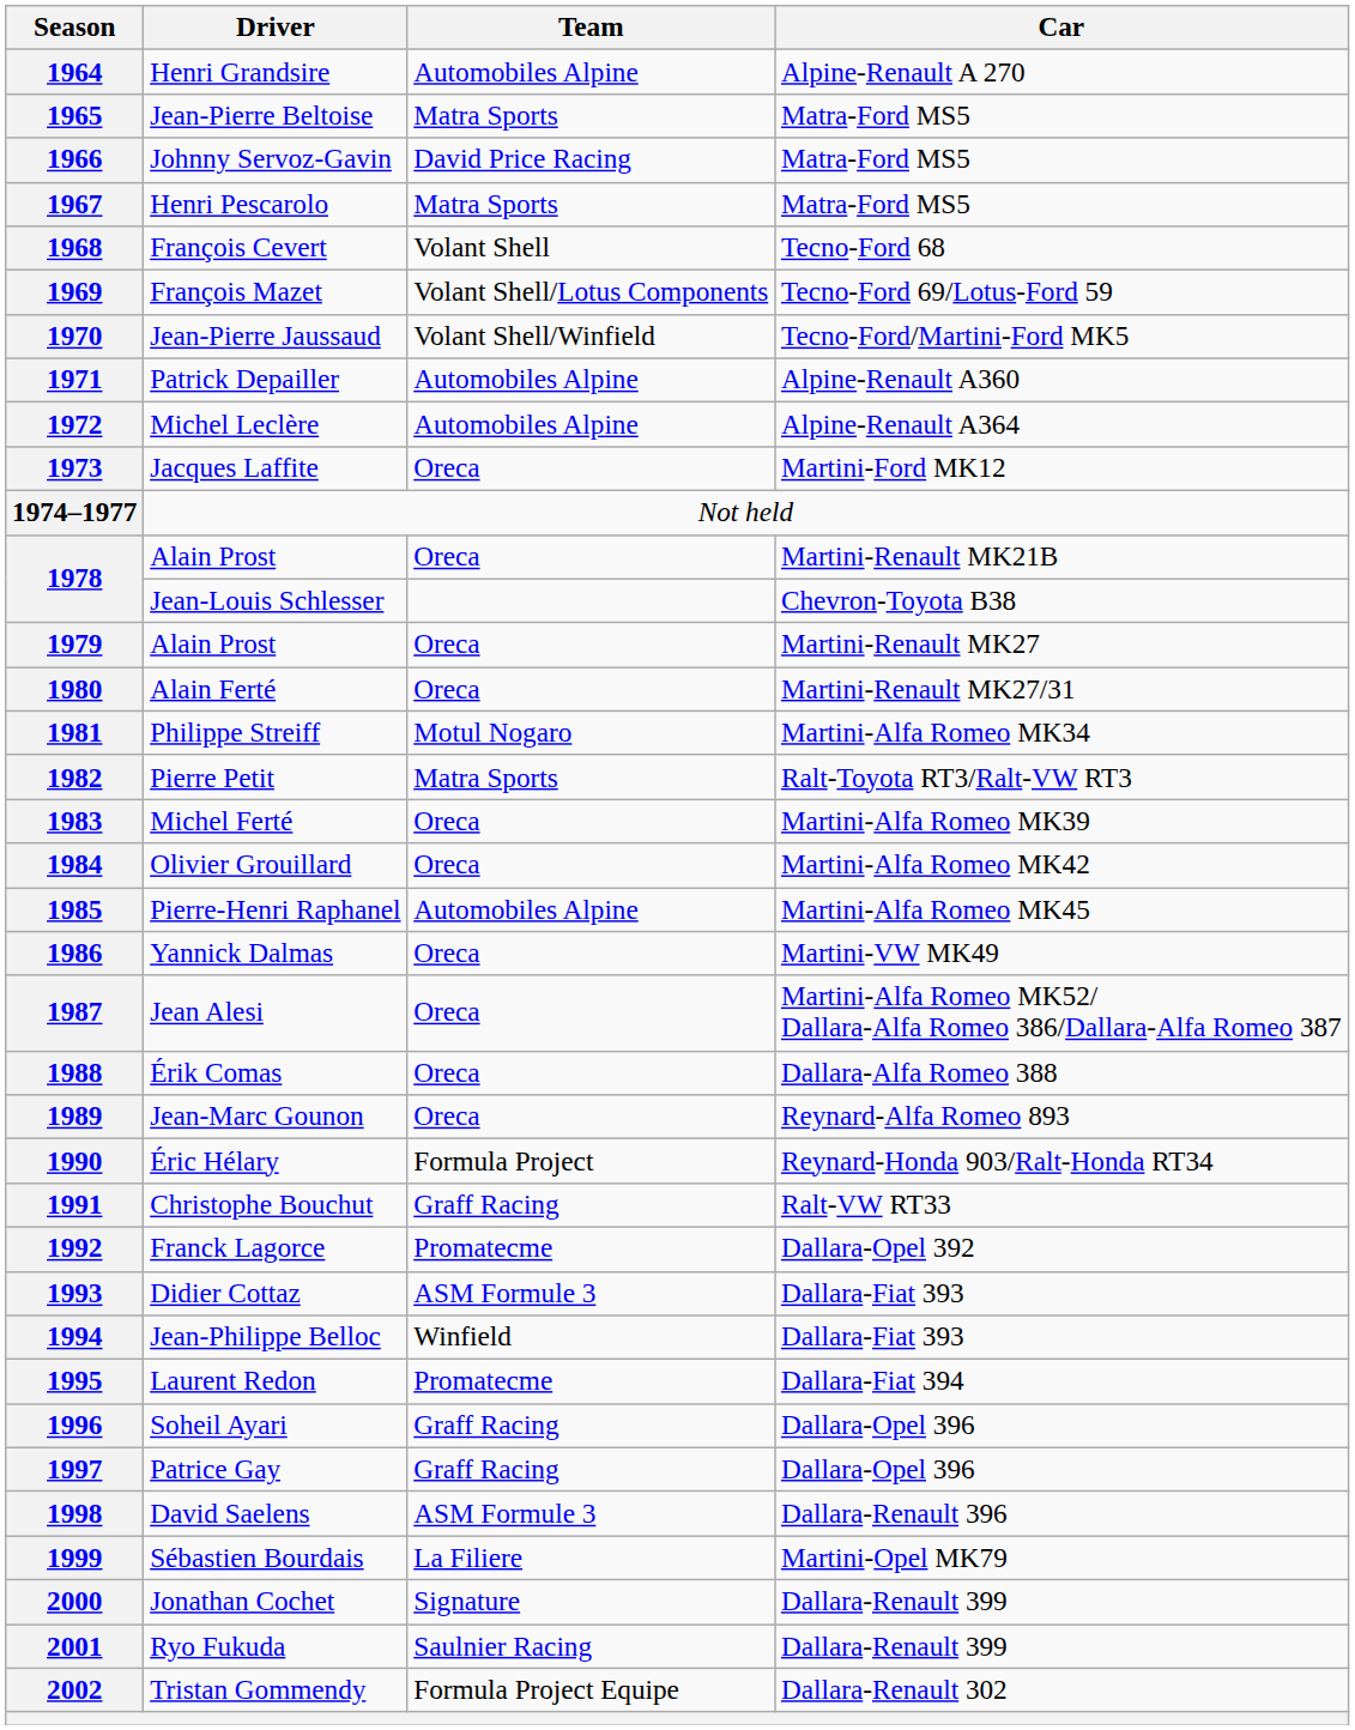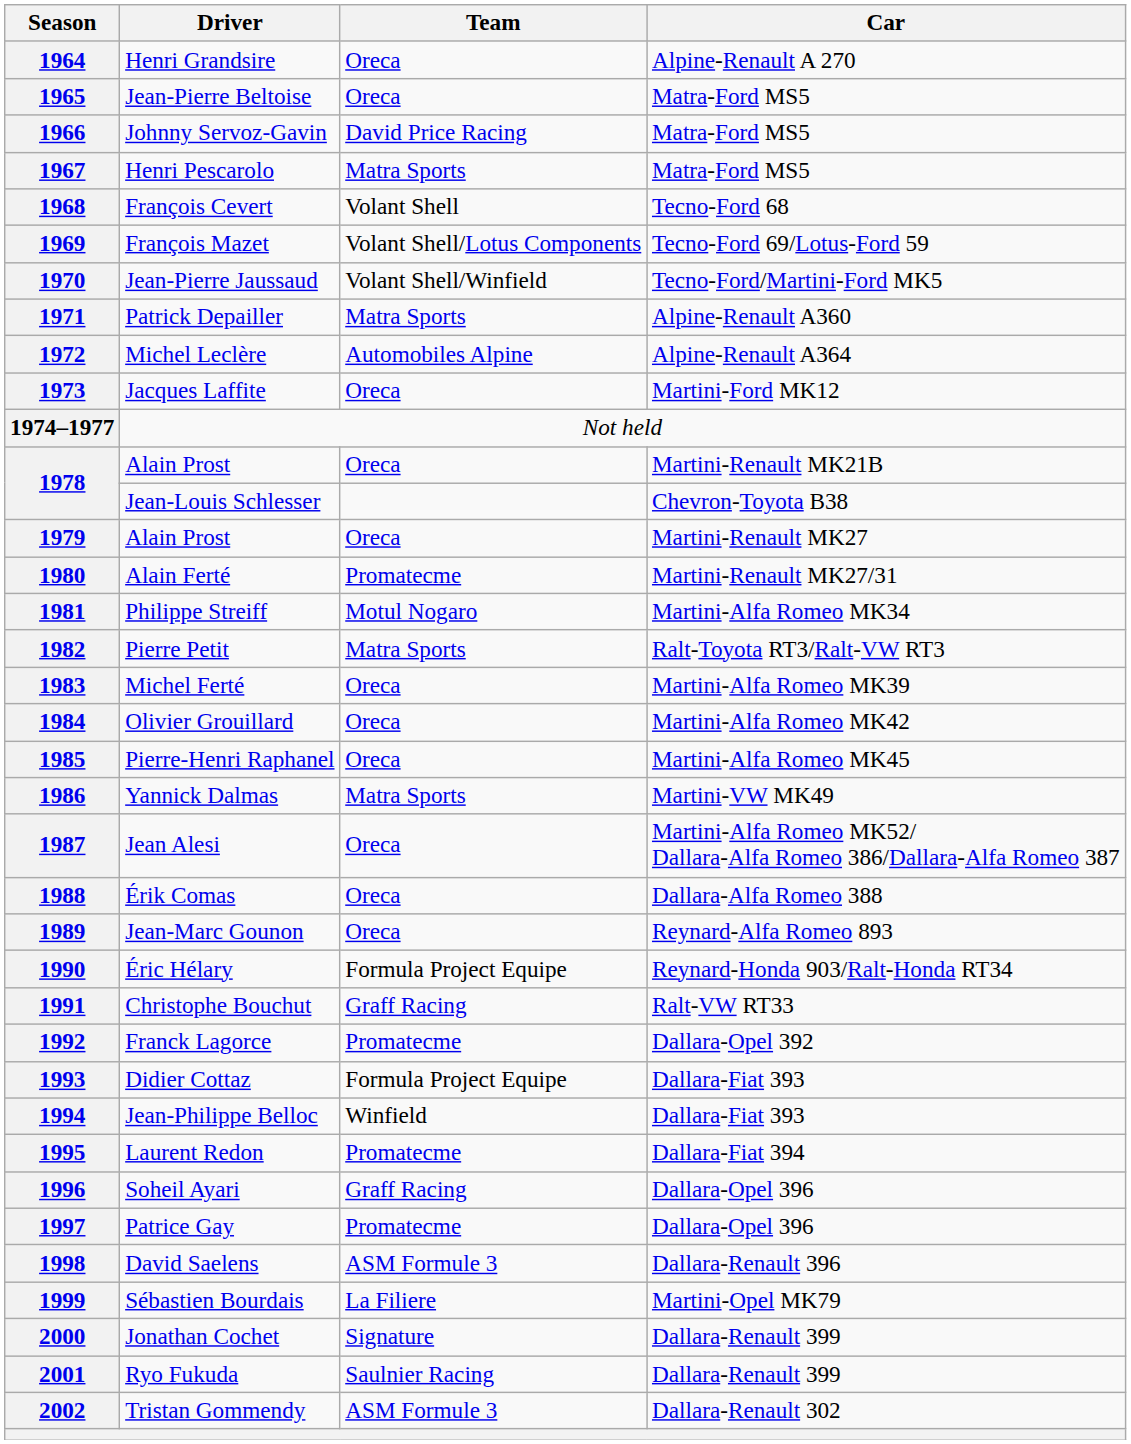1964 | Team: Automobiles Alpine -> Oreca
1965 | Team: Matra Sports -> Oreca
1971 | Team: Automobiles Alpine -> Matra Sports
1980 | Team: Oreca -> Promatecme
1985 | Team: Automobiles Alpine -> Oreca
1986 | Team: Oreca -> Matra Sports
1990 | Team: Formula Project -> Formula Project Equipe
1993 | Team: ASM Formule 3 -> Formula Project Equipe
1997 | Team: Graff Racing -> Promatecme
2002 | Team: Formula Project Equipe -> ASM Formule 3
